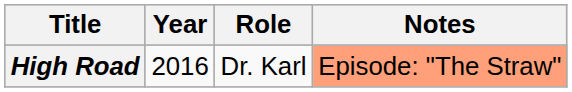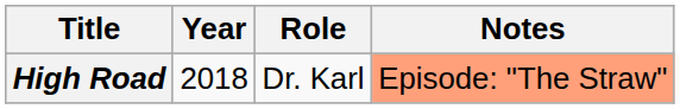High Road | Year: 2016 -> 2018
